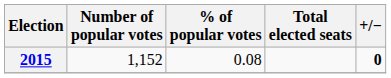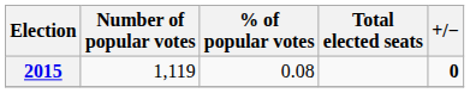2015 | Number of popular votes: 1,152 -> 1,119
